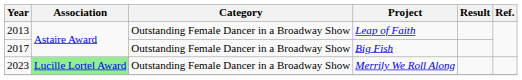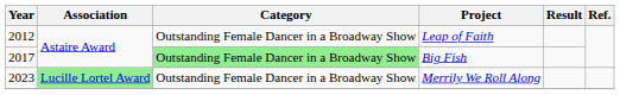Leap of Faith | Year: 2013 -> 2012
Big Fish | Category: no background -> lightgreen background
